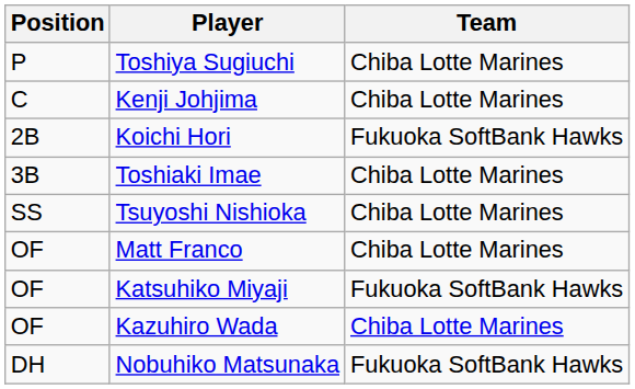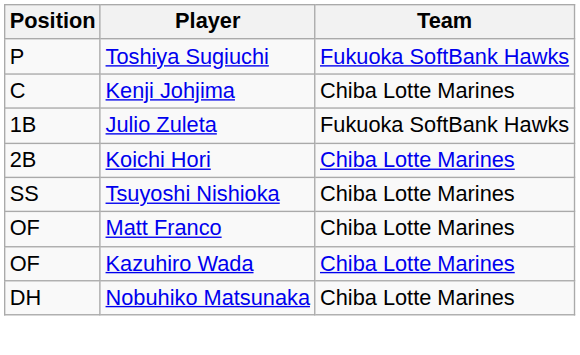Toshiya Sugiuchi | Team: Chiba Lotte Marines -> Fukuoka SoftBank Hawks
+ row: 1B | Julio Zuleta | Fukuoka SoftBank Hawks
Koichi Hori | Team: Fukuoka SoftBank Hawks -> Chiba Lotte Marines
- row: 3B | Toshiaki Imae | Chiba Lotte Marines
- row: OF | Katsuhiko Miyaji | Fukuoka SoftBank Hawks
Nobuhiko Matsunaka | Team: Fukuoka SoftBank Hawks -> Chiba Lotte Marines
